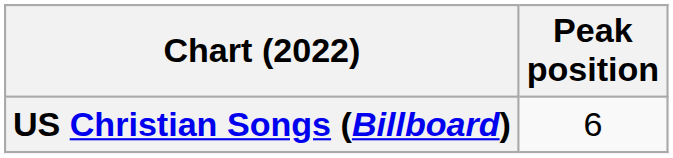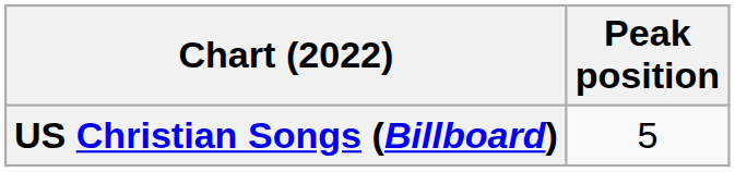US Christian Songs (Billboard) | Peak position: 6 -> 5
